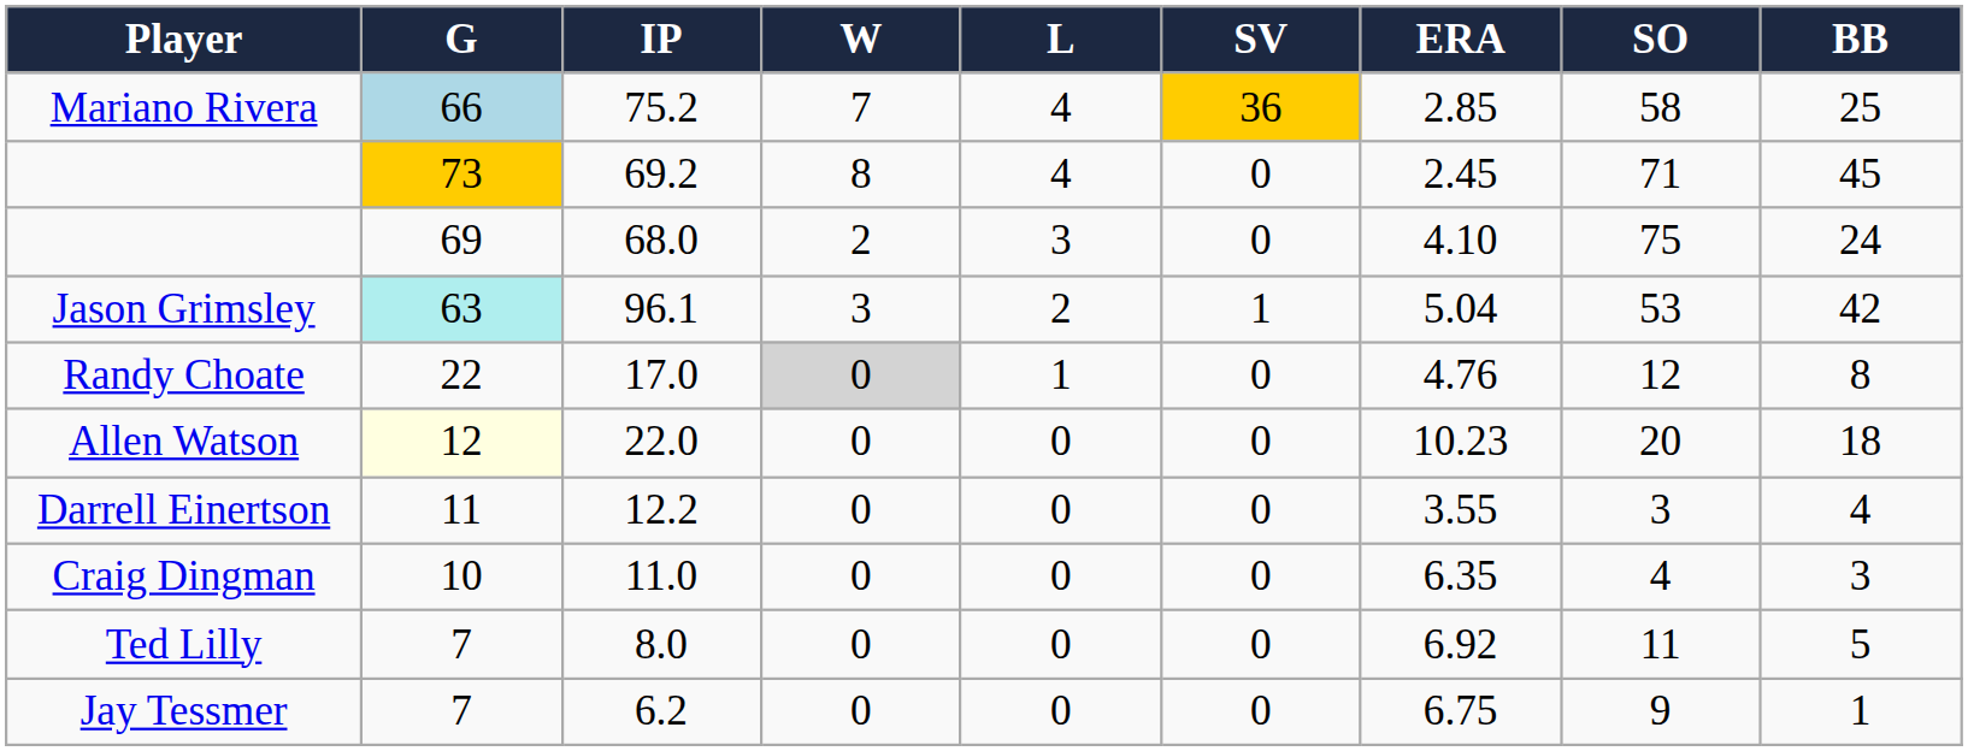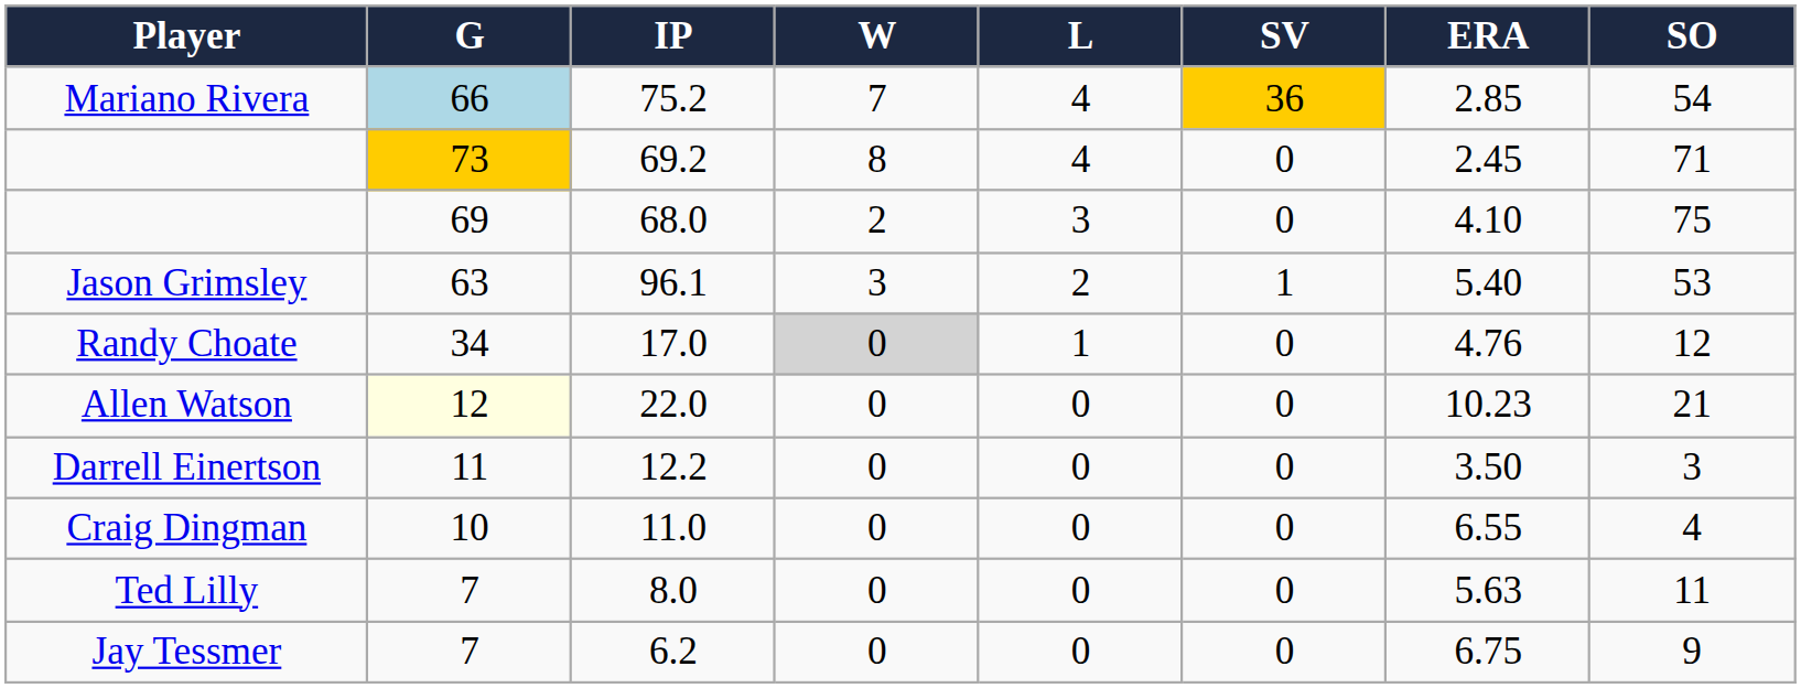- column: BB | 25 | 45 | 24 | 42 | 8 | 18 | 4 | 3 | 5 | 1
Mariano Rivera | SO: 58 -> 54
Jason Grimsley | G: paleturquoise background -> no background
Jason Grimsley | ERA: 5.04 -> 5.40
Randy Choate | G: 22 -> 34
Allen Watson | SO: 20 -> 21
Darrell Einertson | ERA: 3.55 -> 3.50
Craig Dingman | ERA: 6.35 -> 6.55
Ted Lilly | ERA: 6.92 -> 5.63
